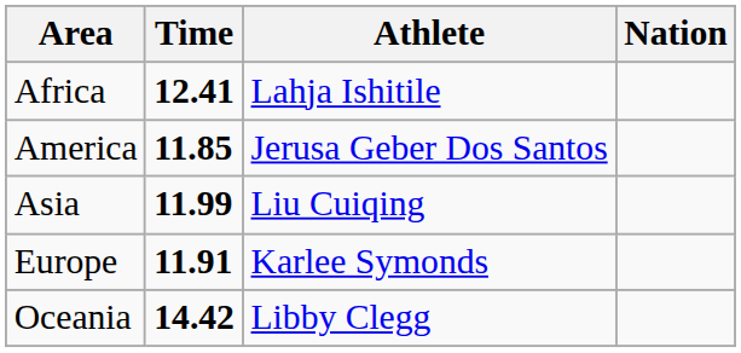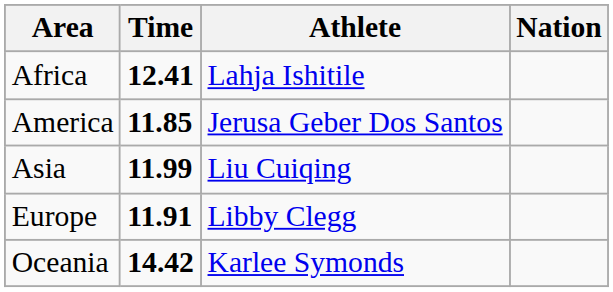Europe | Athlete: Karlee Symonds -> Libby Clegg
Oceania | Athlete: Libby Clegg -> Karlee Symonds
